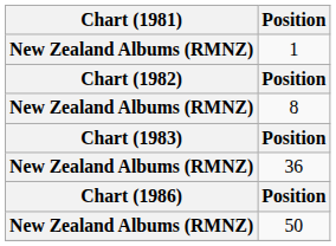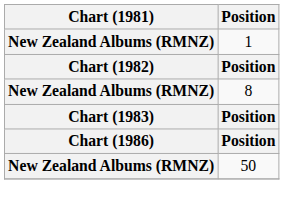- row: New Zealand Albums (RMNZ) | 36
